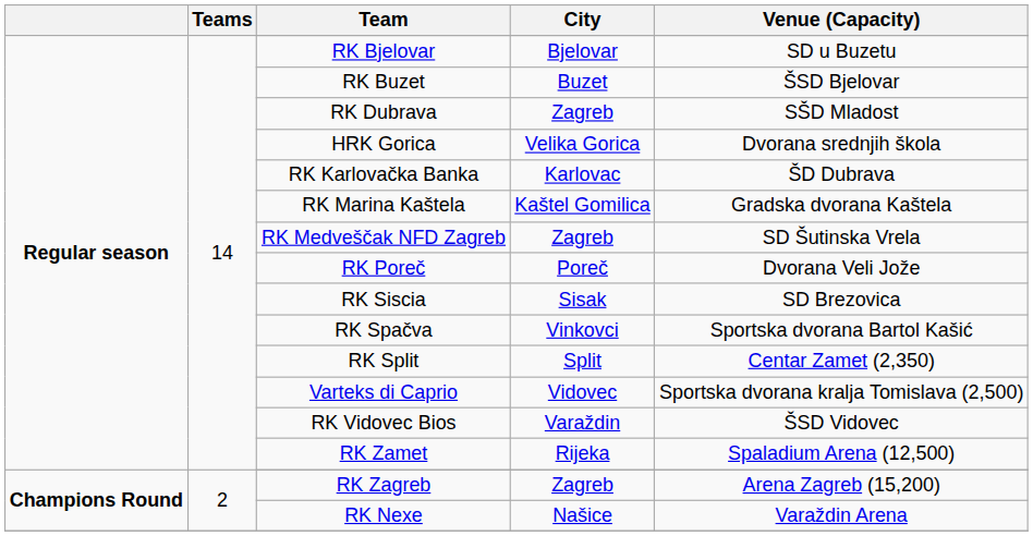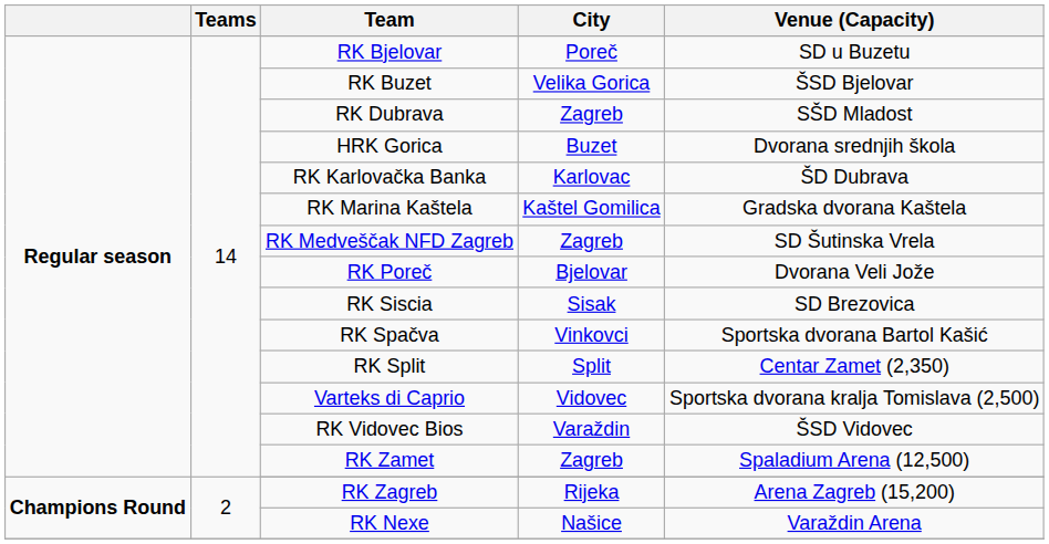RK Bjelovar | City: Bjelovar -> Poreč
RK Buzet | City: Buzet -> Velika Gorica
HRK Gorica | City: Velika Gorica -> Buzet
RK Poreč | City: Poreč -> Bjelovar
RK Zamet | City: Rijeka -> Zagreb
RK Zagreb | City: Zagreb -> Rijeka
